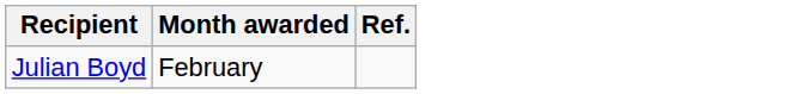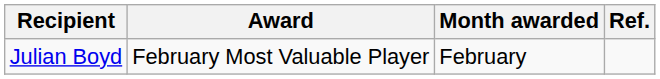+ column: Award | February Most Valuable Player
